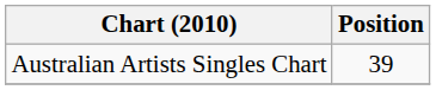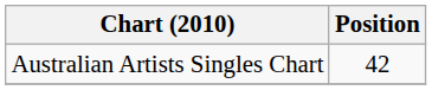Australian Artists Singles Chart | Position: 39 -> 42
